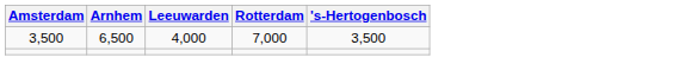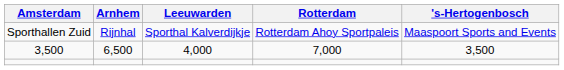+ row: Sporthallen Zuid | Rijnhal | Sporthal Kalverdijkje | Rotterdam Ahoy Sportpaleis | Maaspoort Sports and Events
